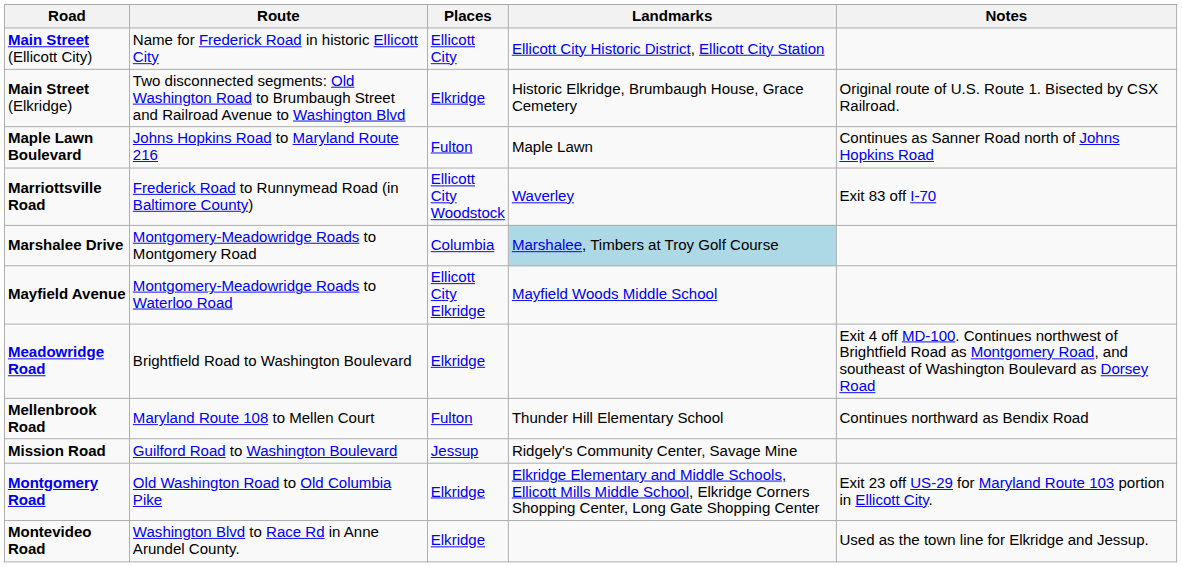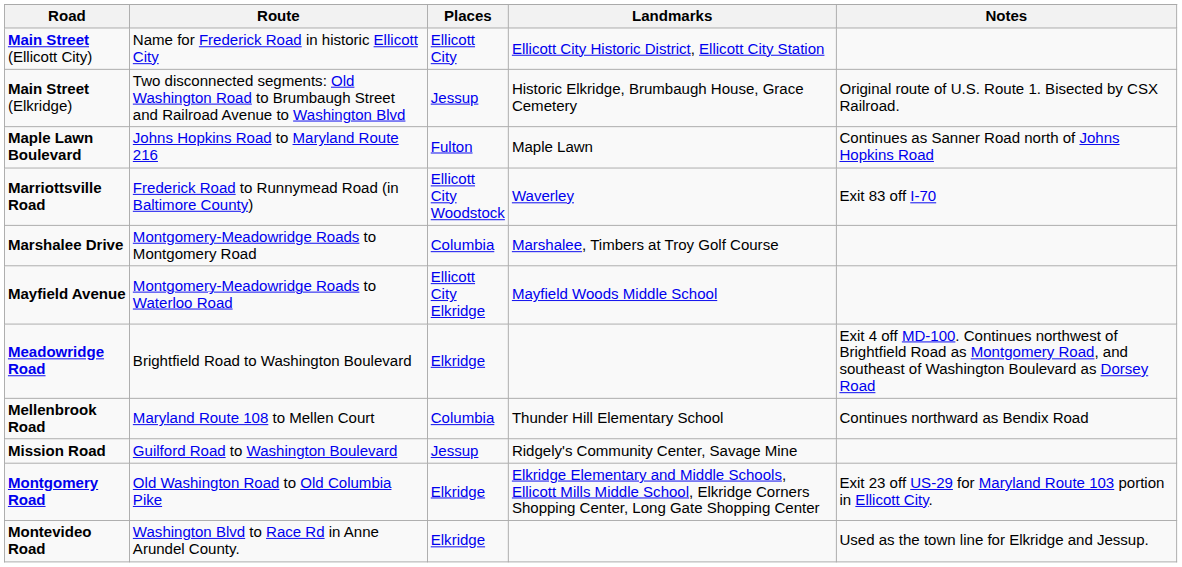Main Street (Elkridge) | Places: Elkridge -> Jessup
Marshalee Drive | Landmarks: lightblue background -> no background
Mellenbrook Road | Places: Fulton -> Columbia
